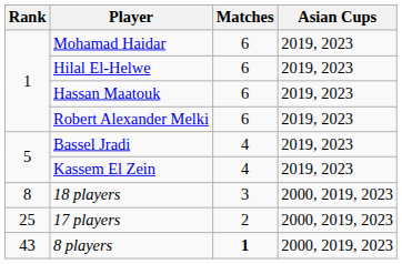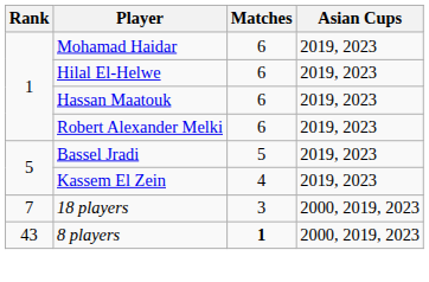Bassel Jradi | Matches: 4 -> 5
18 players | Rank: 8 -> 7
- row: 25 | 17 players | 2 | 2000, 2019, 2023
